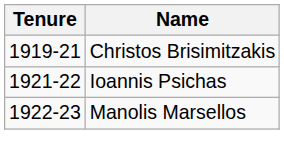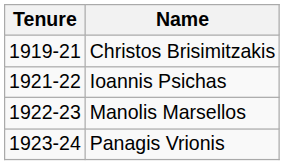+ row: 1923-24 | Panagis Vrionis
